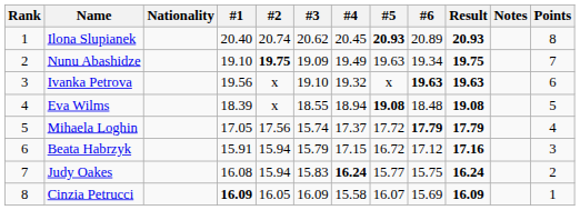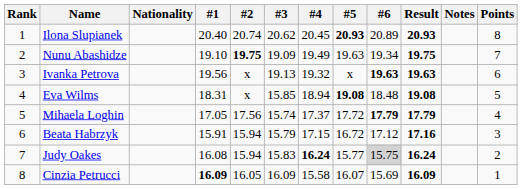Ivanka Petrova | #3: 19.10 -> 19.13
Eva Wilms | #1: 18.39 -> 18.31
Eva Wilms | #3: 18.55 -> 15.85
Judy Oakes | #6: no background -> lightgrey background
